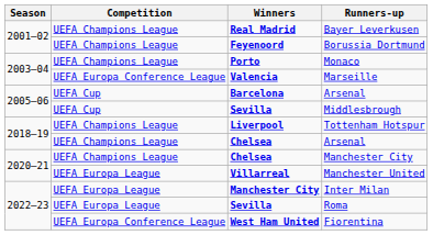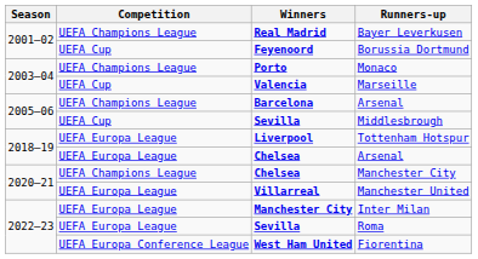Borussia Dortmund | Competition: UEFA Champions League -> UEFA Cup
Marseille | Competition: UEFA Europa Conference League -> UEFA Cup
Barcelona / Arsenal | Competition: UEFA Cup -> UEFA Champions League
Tottenham Hotspur | Competition: UEFA Champions League -> UEFA Europa League
Chelsea / Arsenal | Competition: UEFA Champions League -> UEFA Europa League
